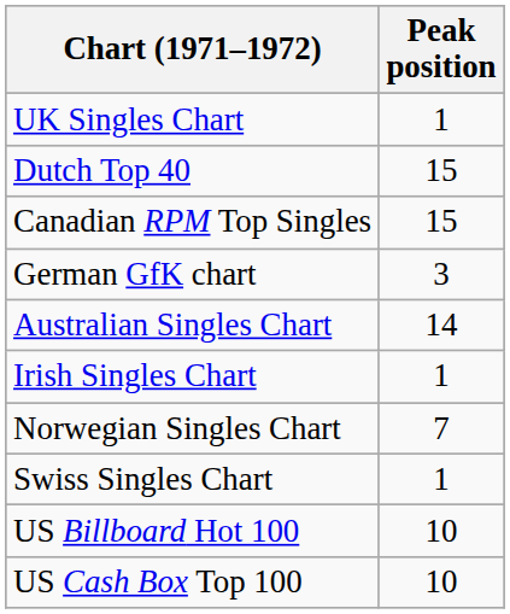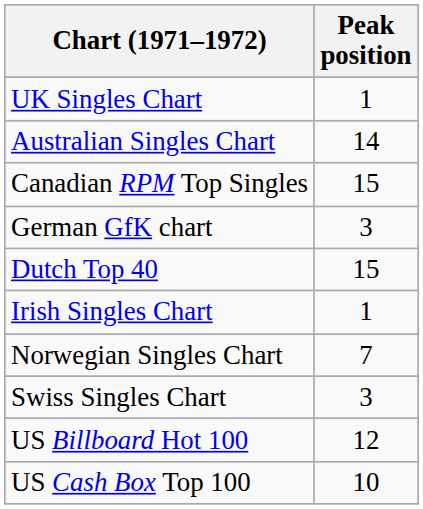rows swapped: Australian Singles Chart <-> Dutch Top 40
Swiss Singles Chart | Peak position: 1 -> 3
US Billboard Hot 100 | Peak position: 10 -> 12
